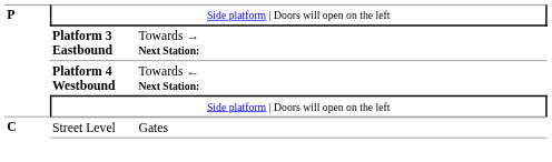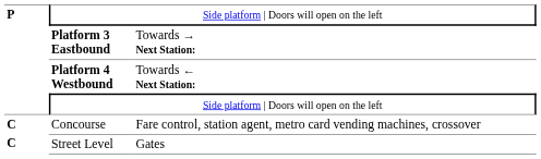+ row: C | Concourse | Fare control, station agent, metro card vending machines, crossover
